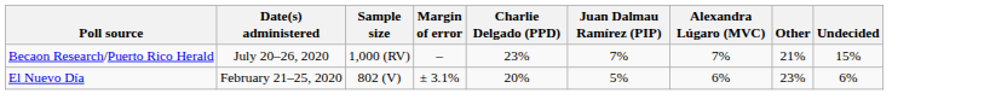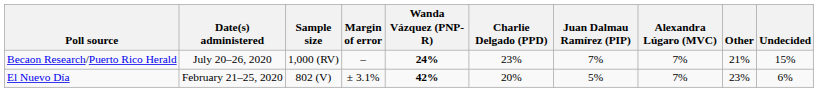+ column: Wanda Vázquez (PNP-R) | 24% | 42%
El Nuevo Día | Alexandra Lúgaro (MVC): 6% -> 7%
